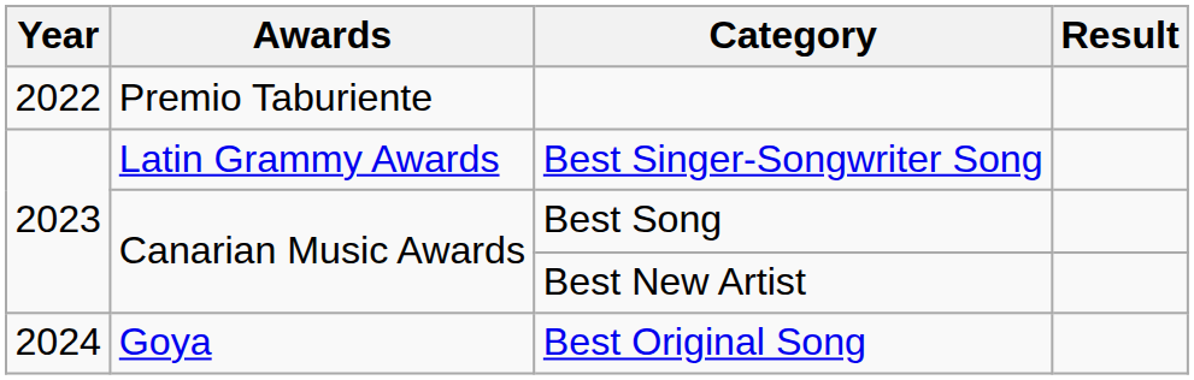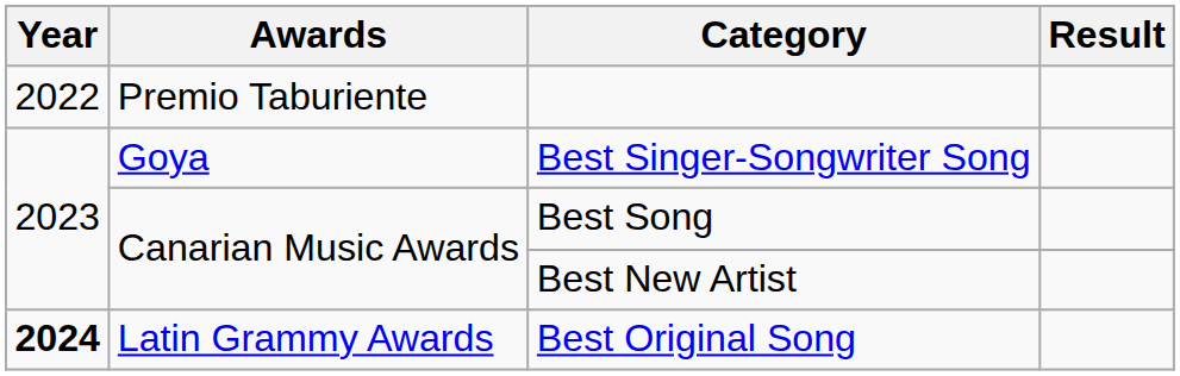Best Singer-Songwriter Song | Awards: Latin Grammy Awards -> Goya
Best Original Song | Year: normal -> bold
Best Original Song | Awards: Goya -> Latin Grammy Awards
